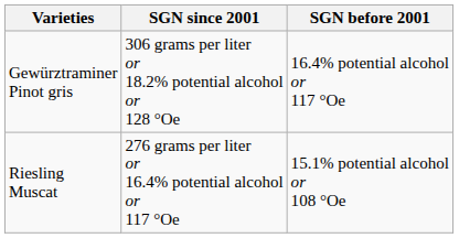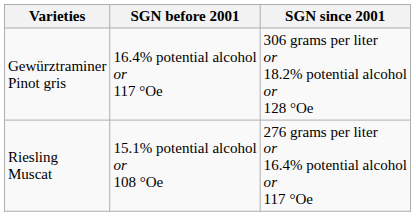columns swapped: SGN since 2001 <-> SGN before 2001
